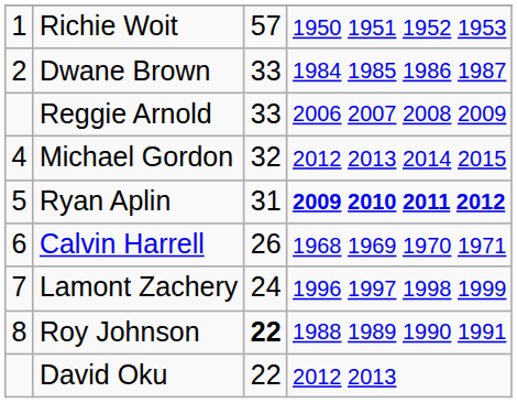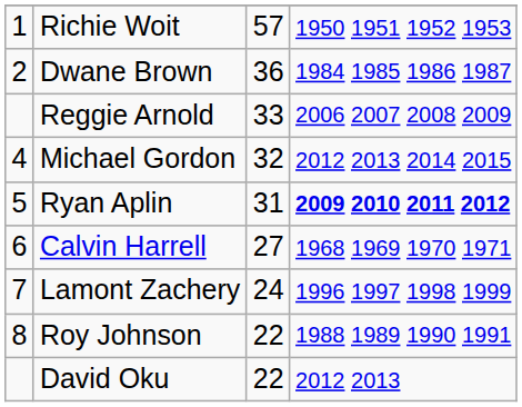Dwane Brown | column 3: 33 -> 36
Calvin Harrell | column 3: 26 -> 27
Roy Johnson | column 3: bold -> normal
